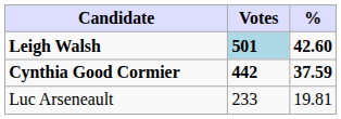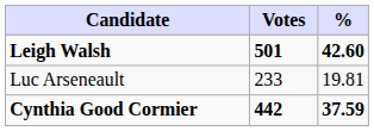Leigh Walsh | Votes: lightblue background -> no background
rows swapped: Cynthia Good Cormier <-> Luc Arseneault
